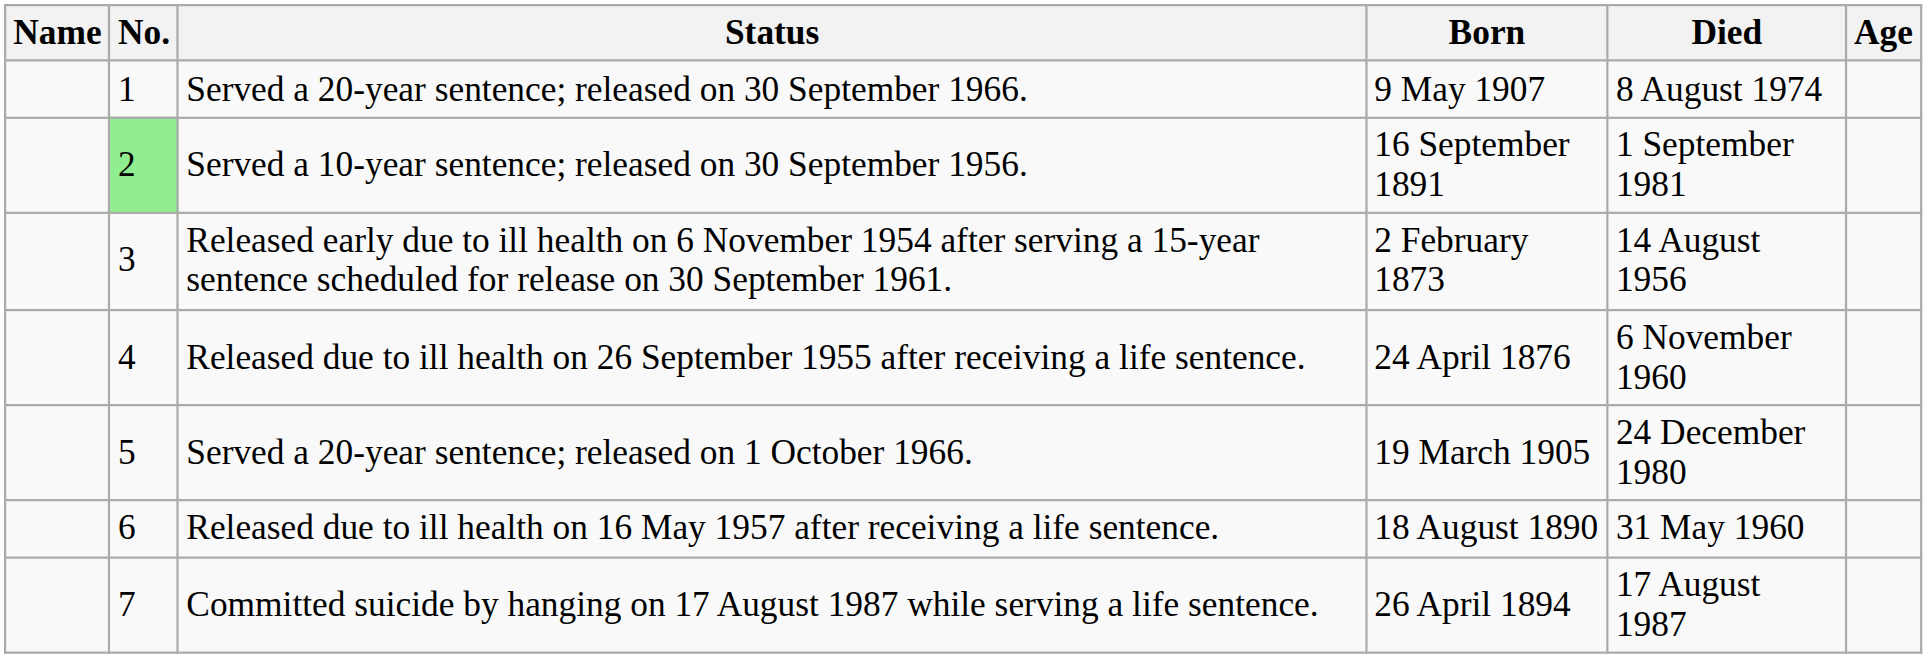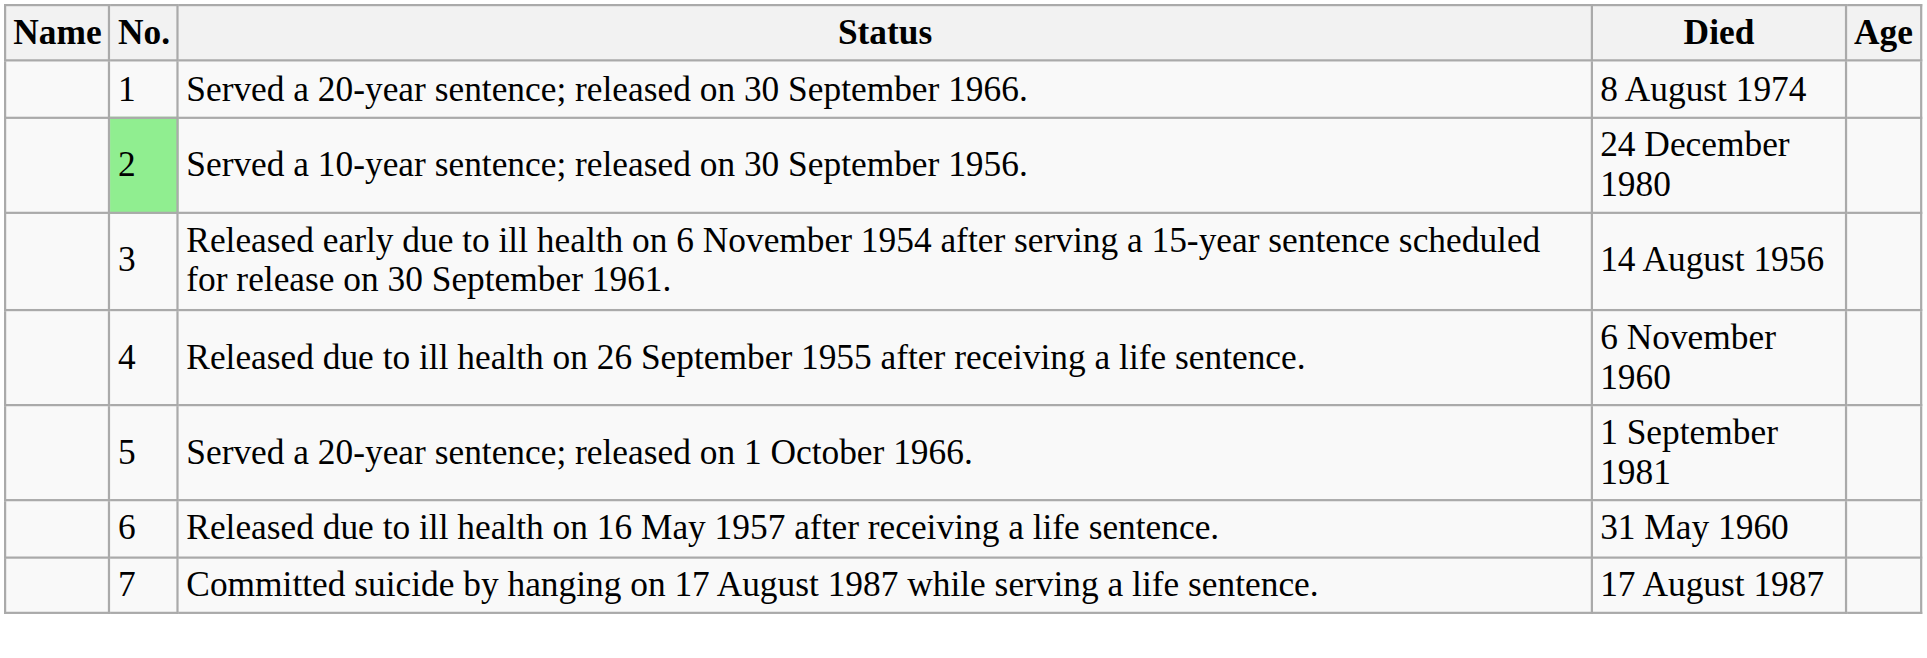- column: Born | 9 May 1907 | 16 September 1891 | 2 February 1873 | 24 April 1876 | 19 March 1905 | 18 August 1890 | 26 April 1894
Served a 10-year sentence; released on 30 September 1956. | Died: 1 September 1981 -> 24 December 1980
Served a 20-year sentence; released on 1 October 1966. | Died: 24 December 1980 -> 1 September 1981
